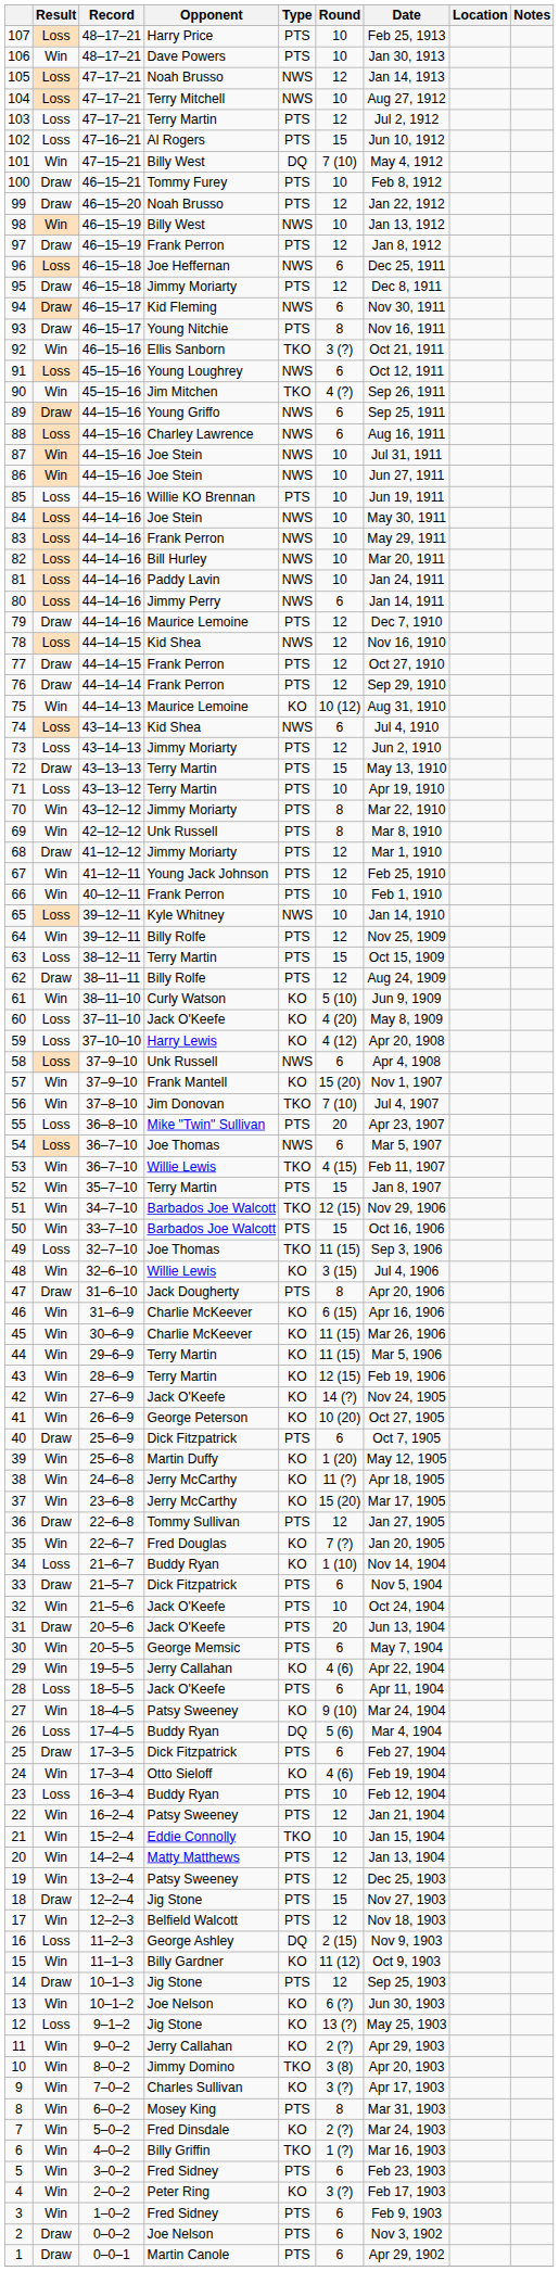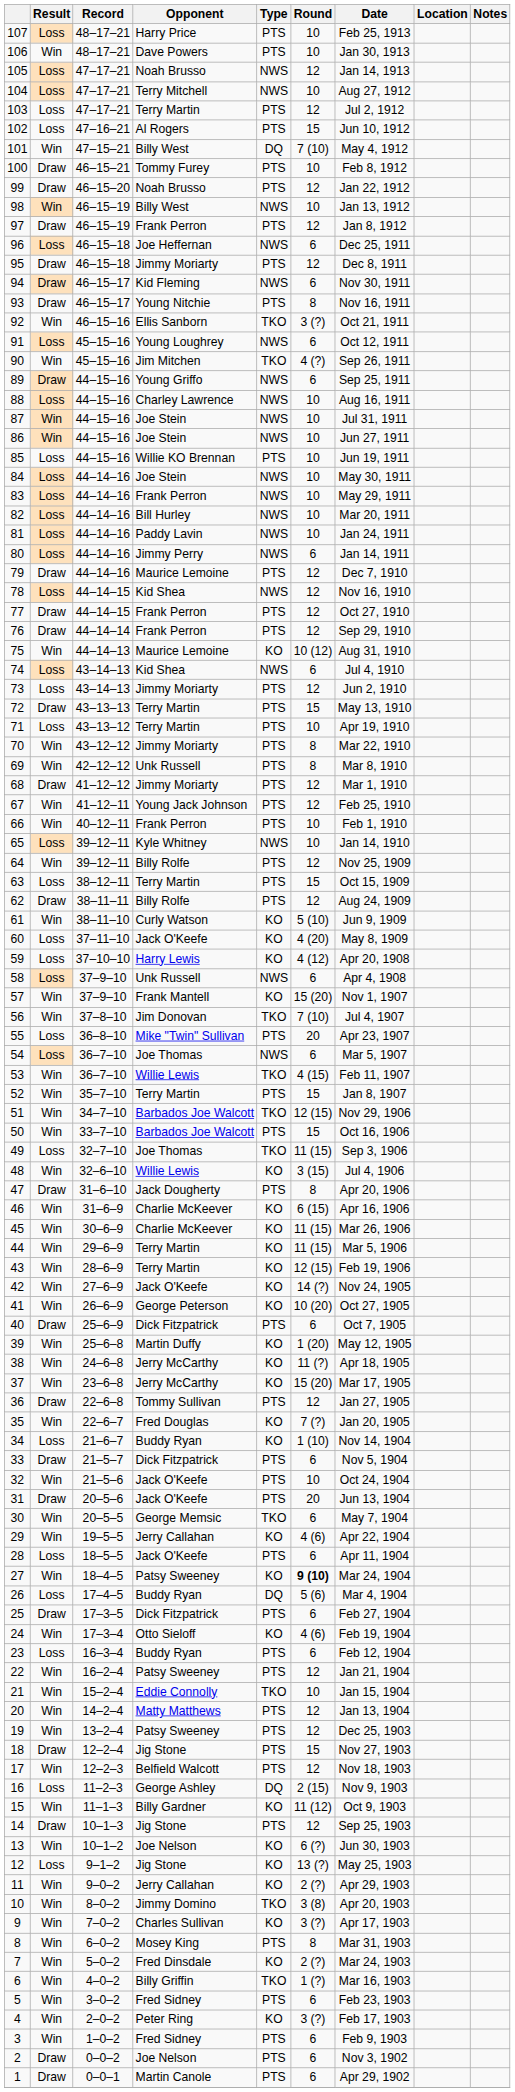88 | Round: 6 -> 10
30 | Type: PTS -> TKO
27 | Round: normal -> bold
23 | Round: 10 -> 6
